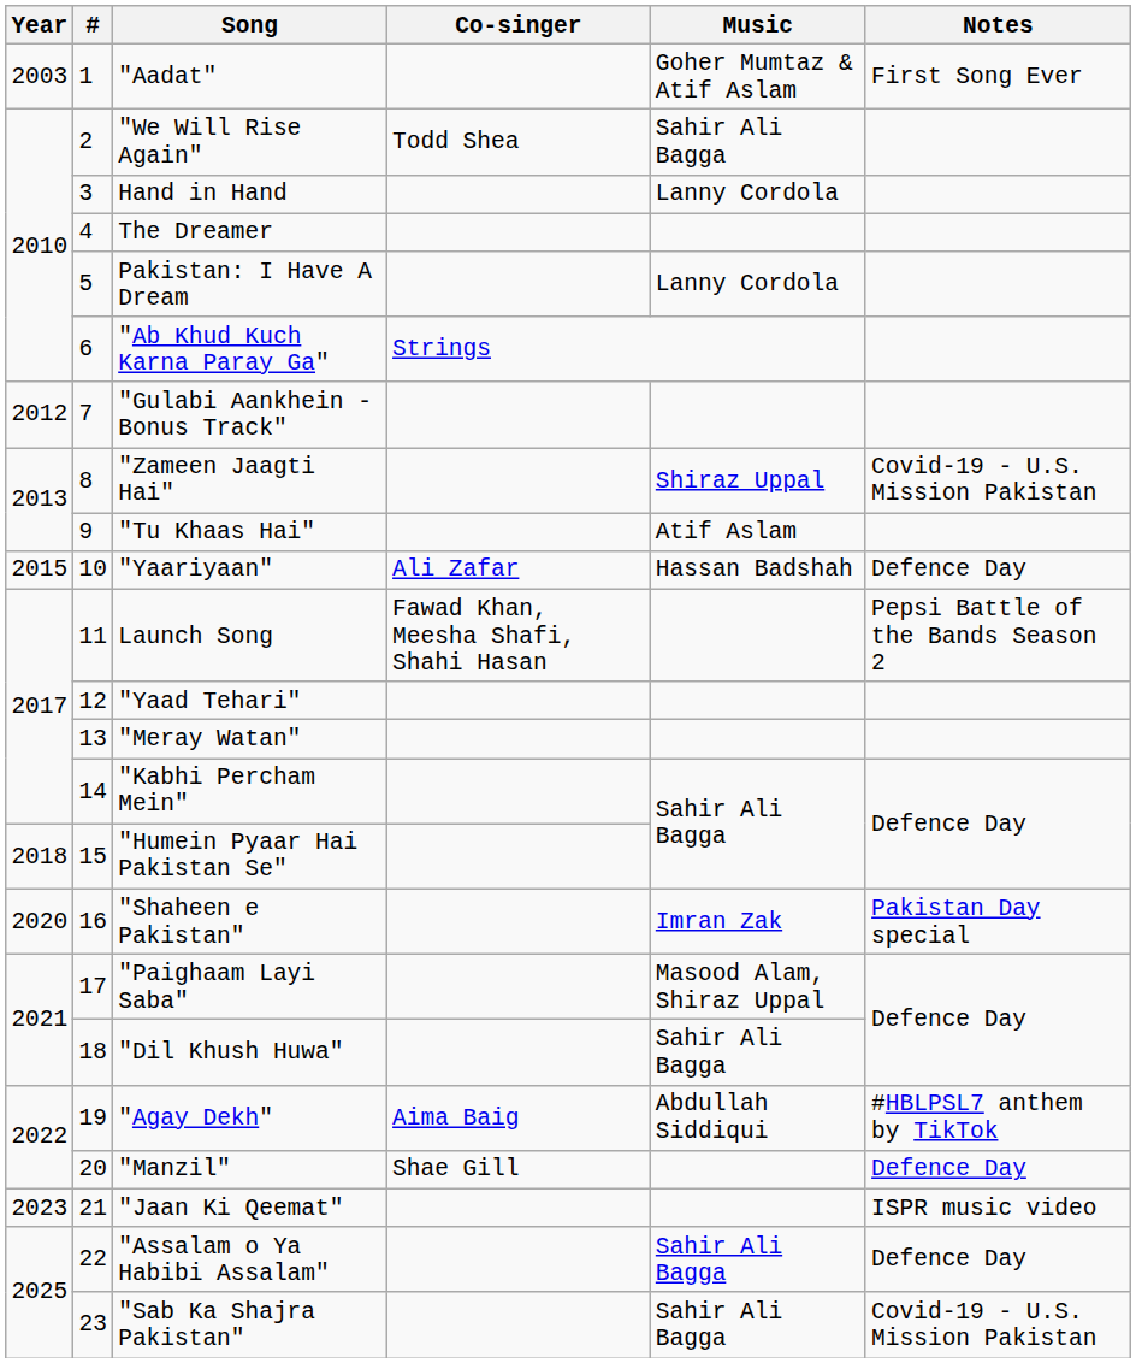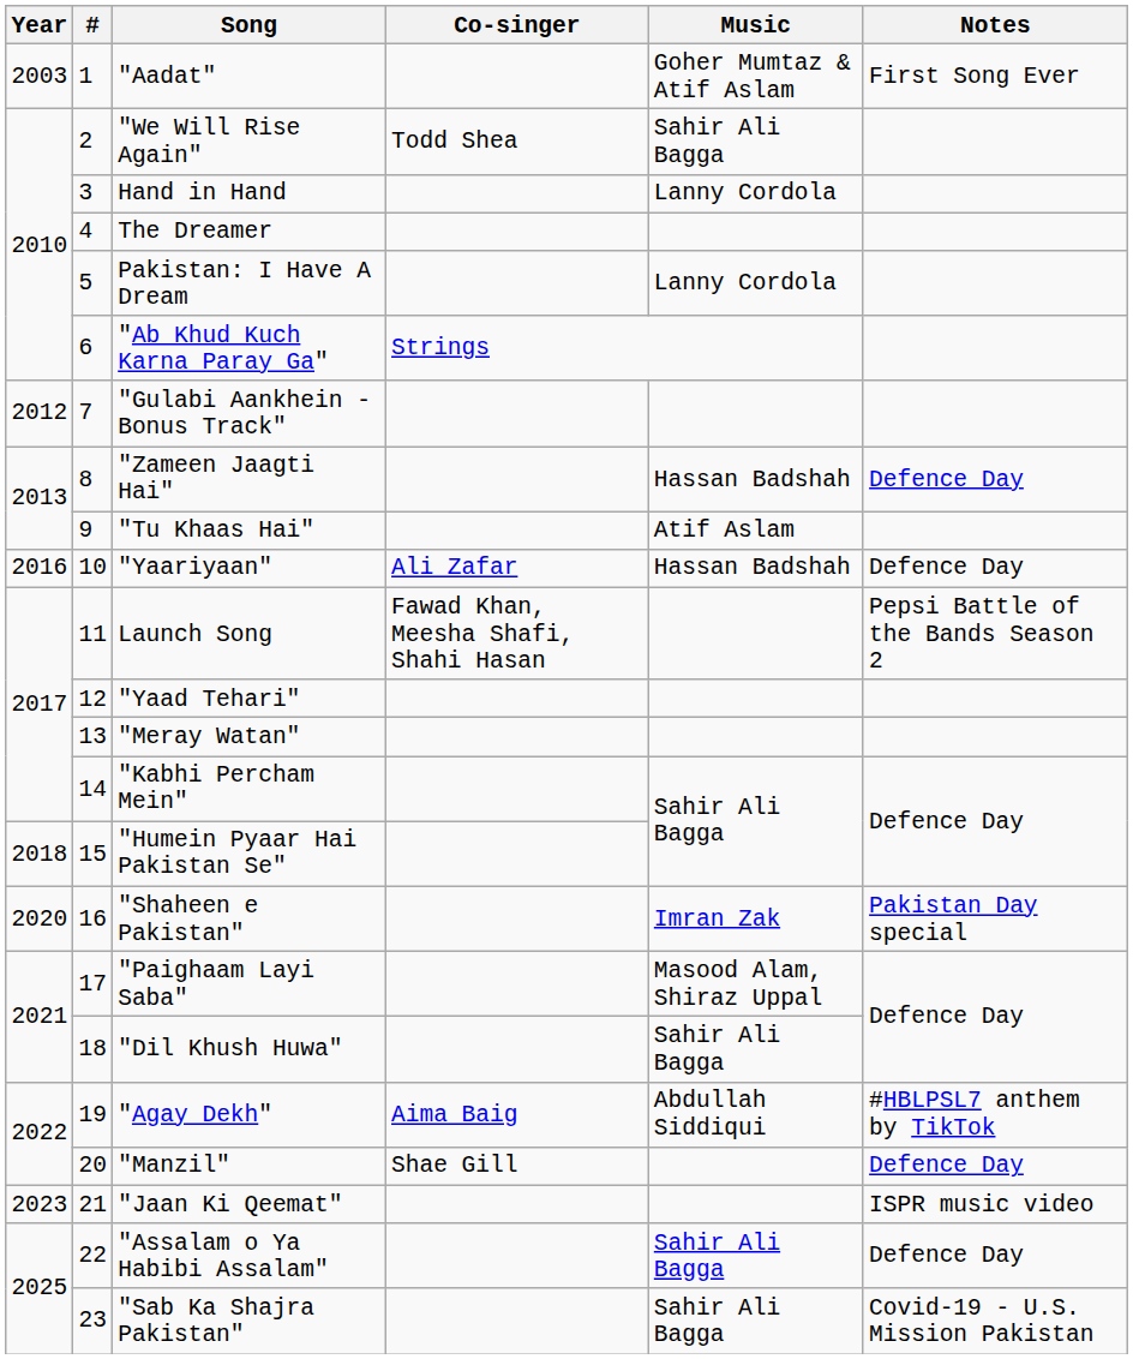"Zameen Jaagti Hai" | Music: Shiraz Uppal -> Hassan Badshah
"Zameen Jaagti Hai" | Notes: Covid-19 - U.S. Mission Pakistan -> Defence Day
"Yaariyaan" | Year: 2015 -> 2016
